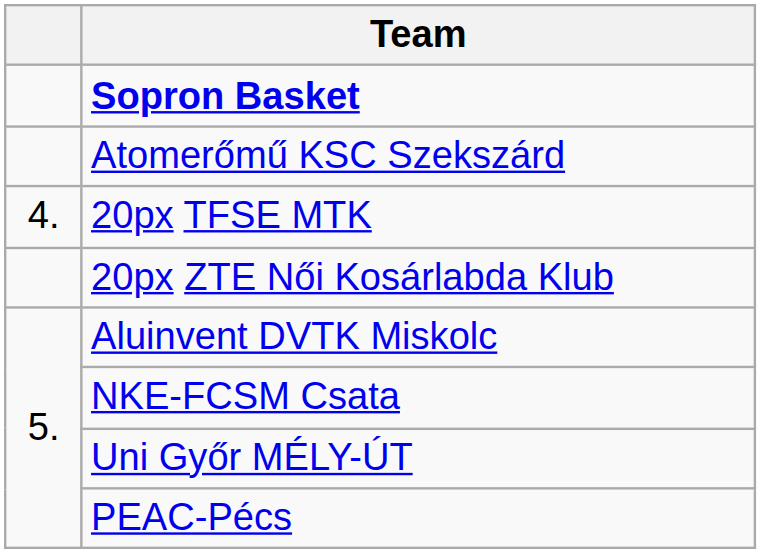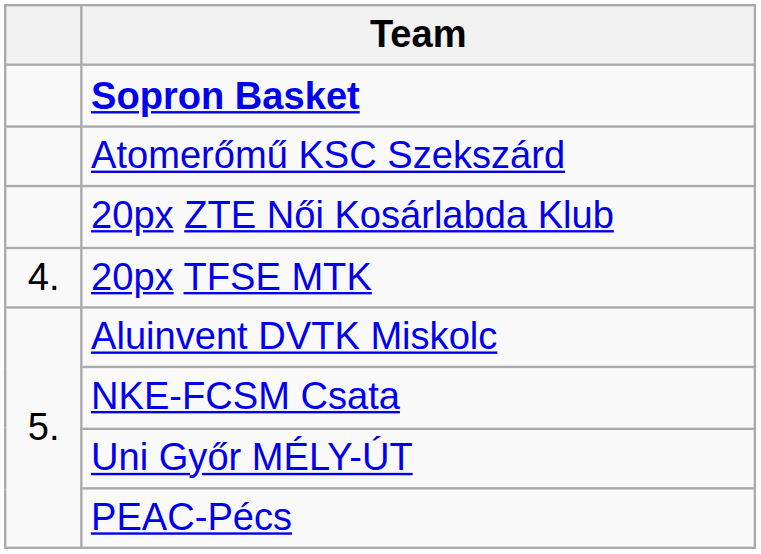rows swapped: 20px ZTE Női Kosárlabda Klub <-> 20px TFSE MTK
